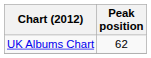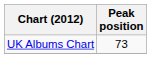UK Albums Chart | Peak position: 62 -> 73
